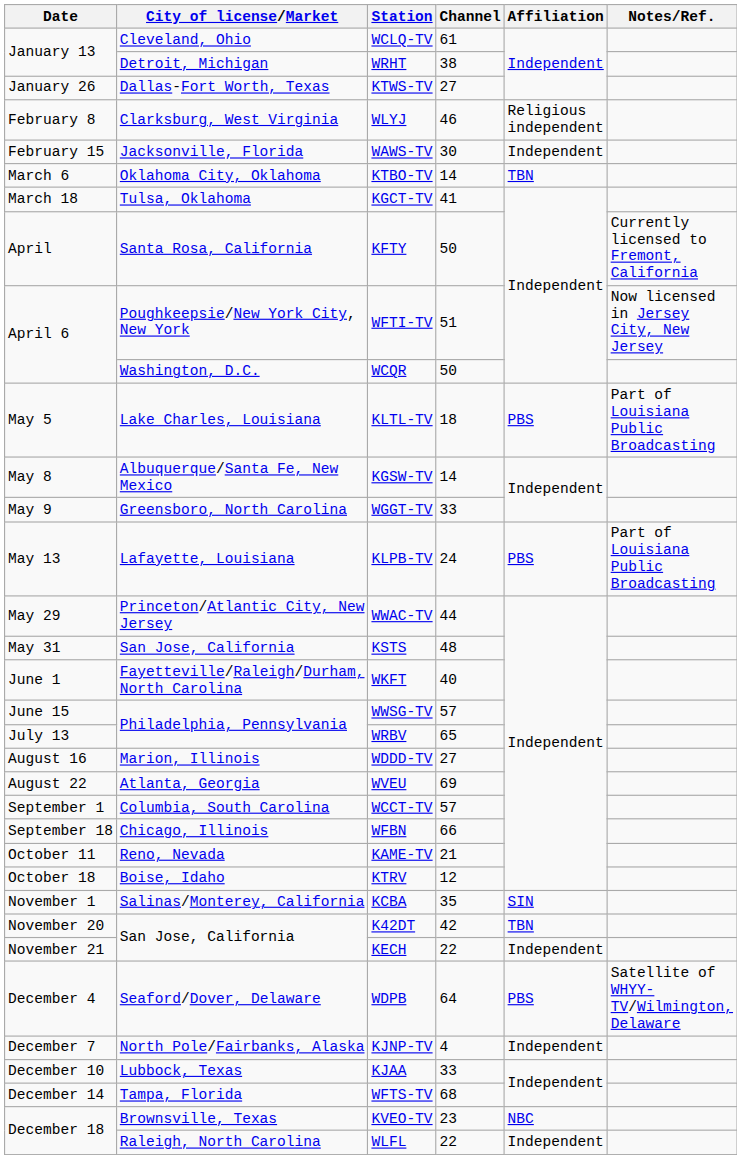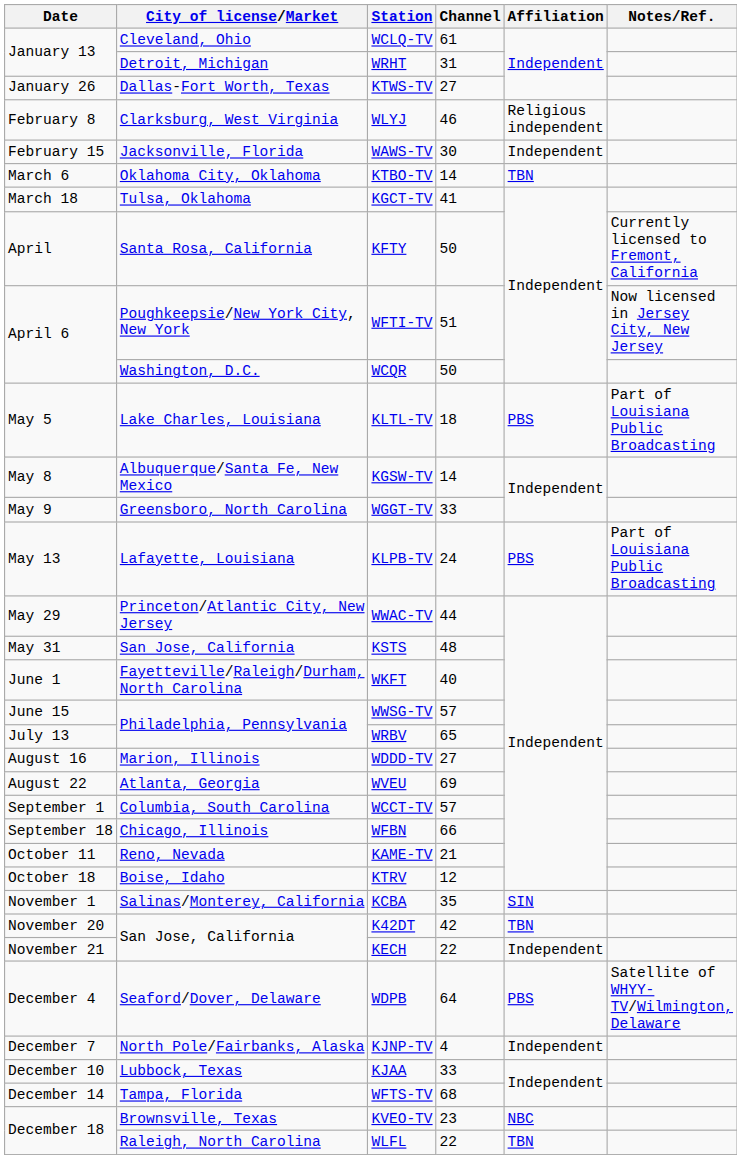WRHT | Channel: 38 -> 31
WLFL | Affiliation: Independent -> TBN
